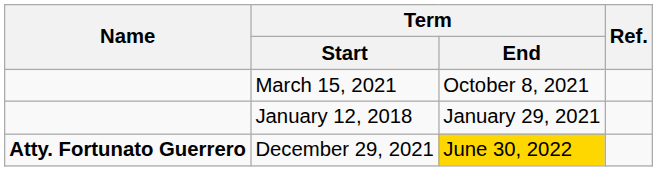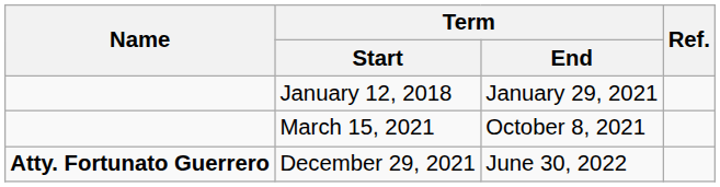rows swapped: January 12, 2018 <-> March 15, 2021
December 29, 2021 | Term / End: gold background -> no background
